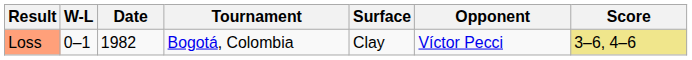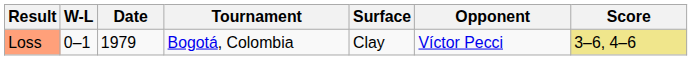Loss | Date: 1982 -> 1979
